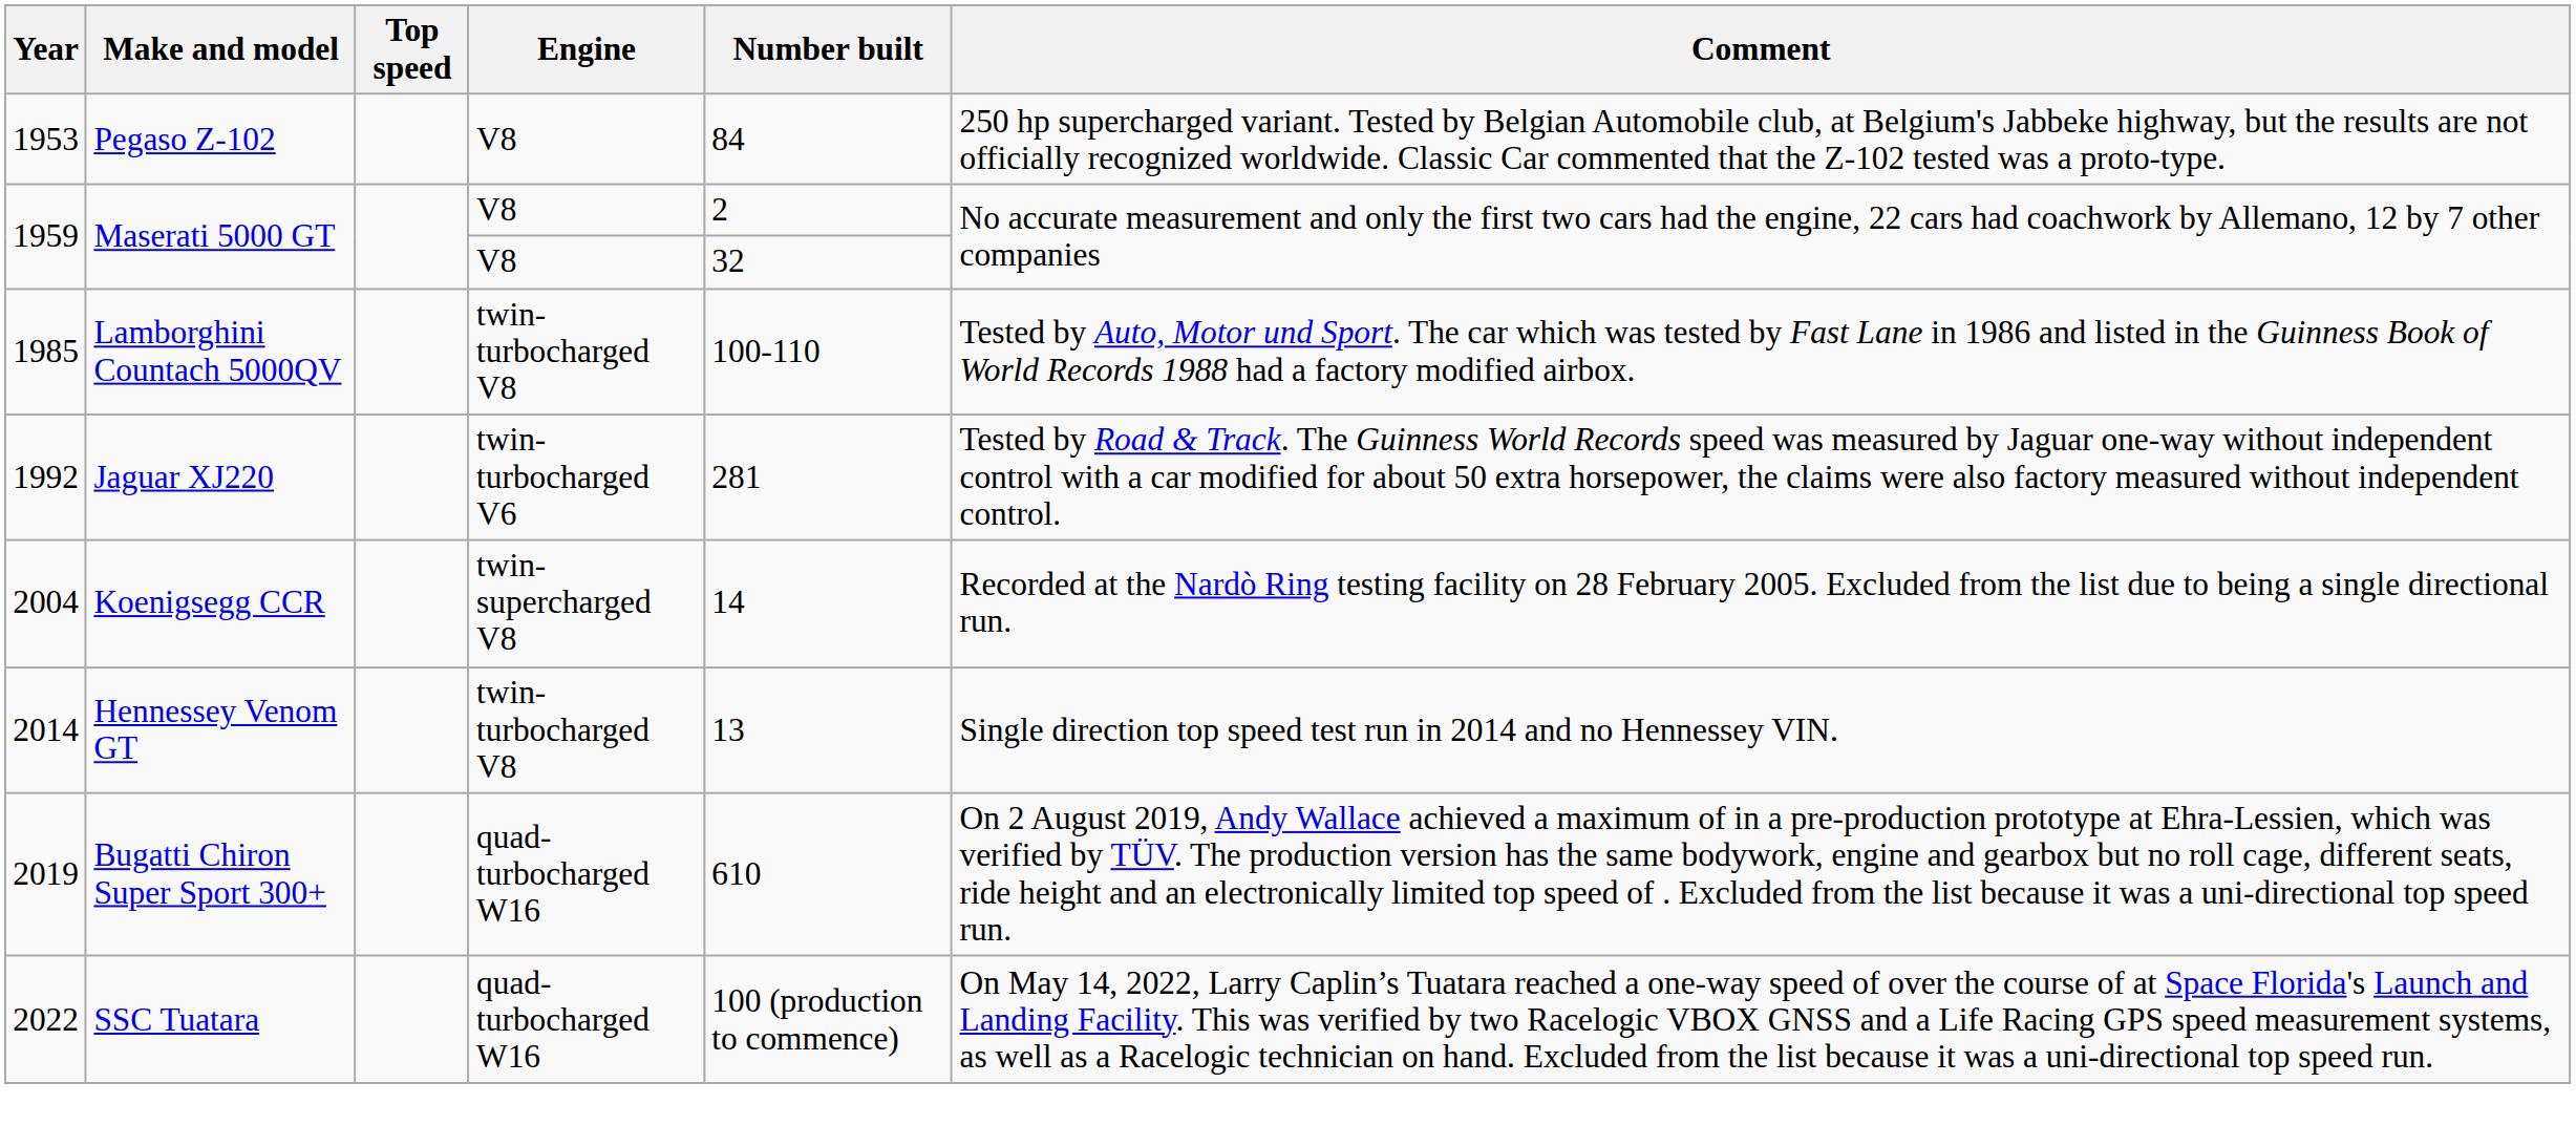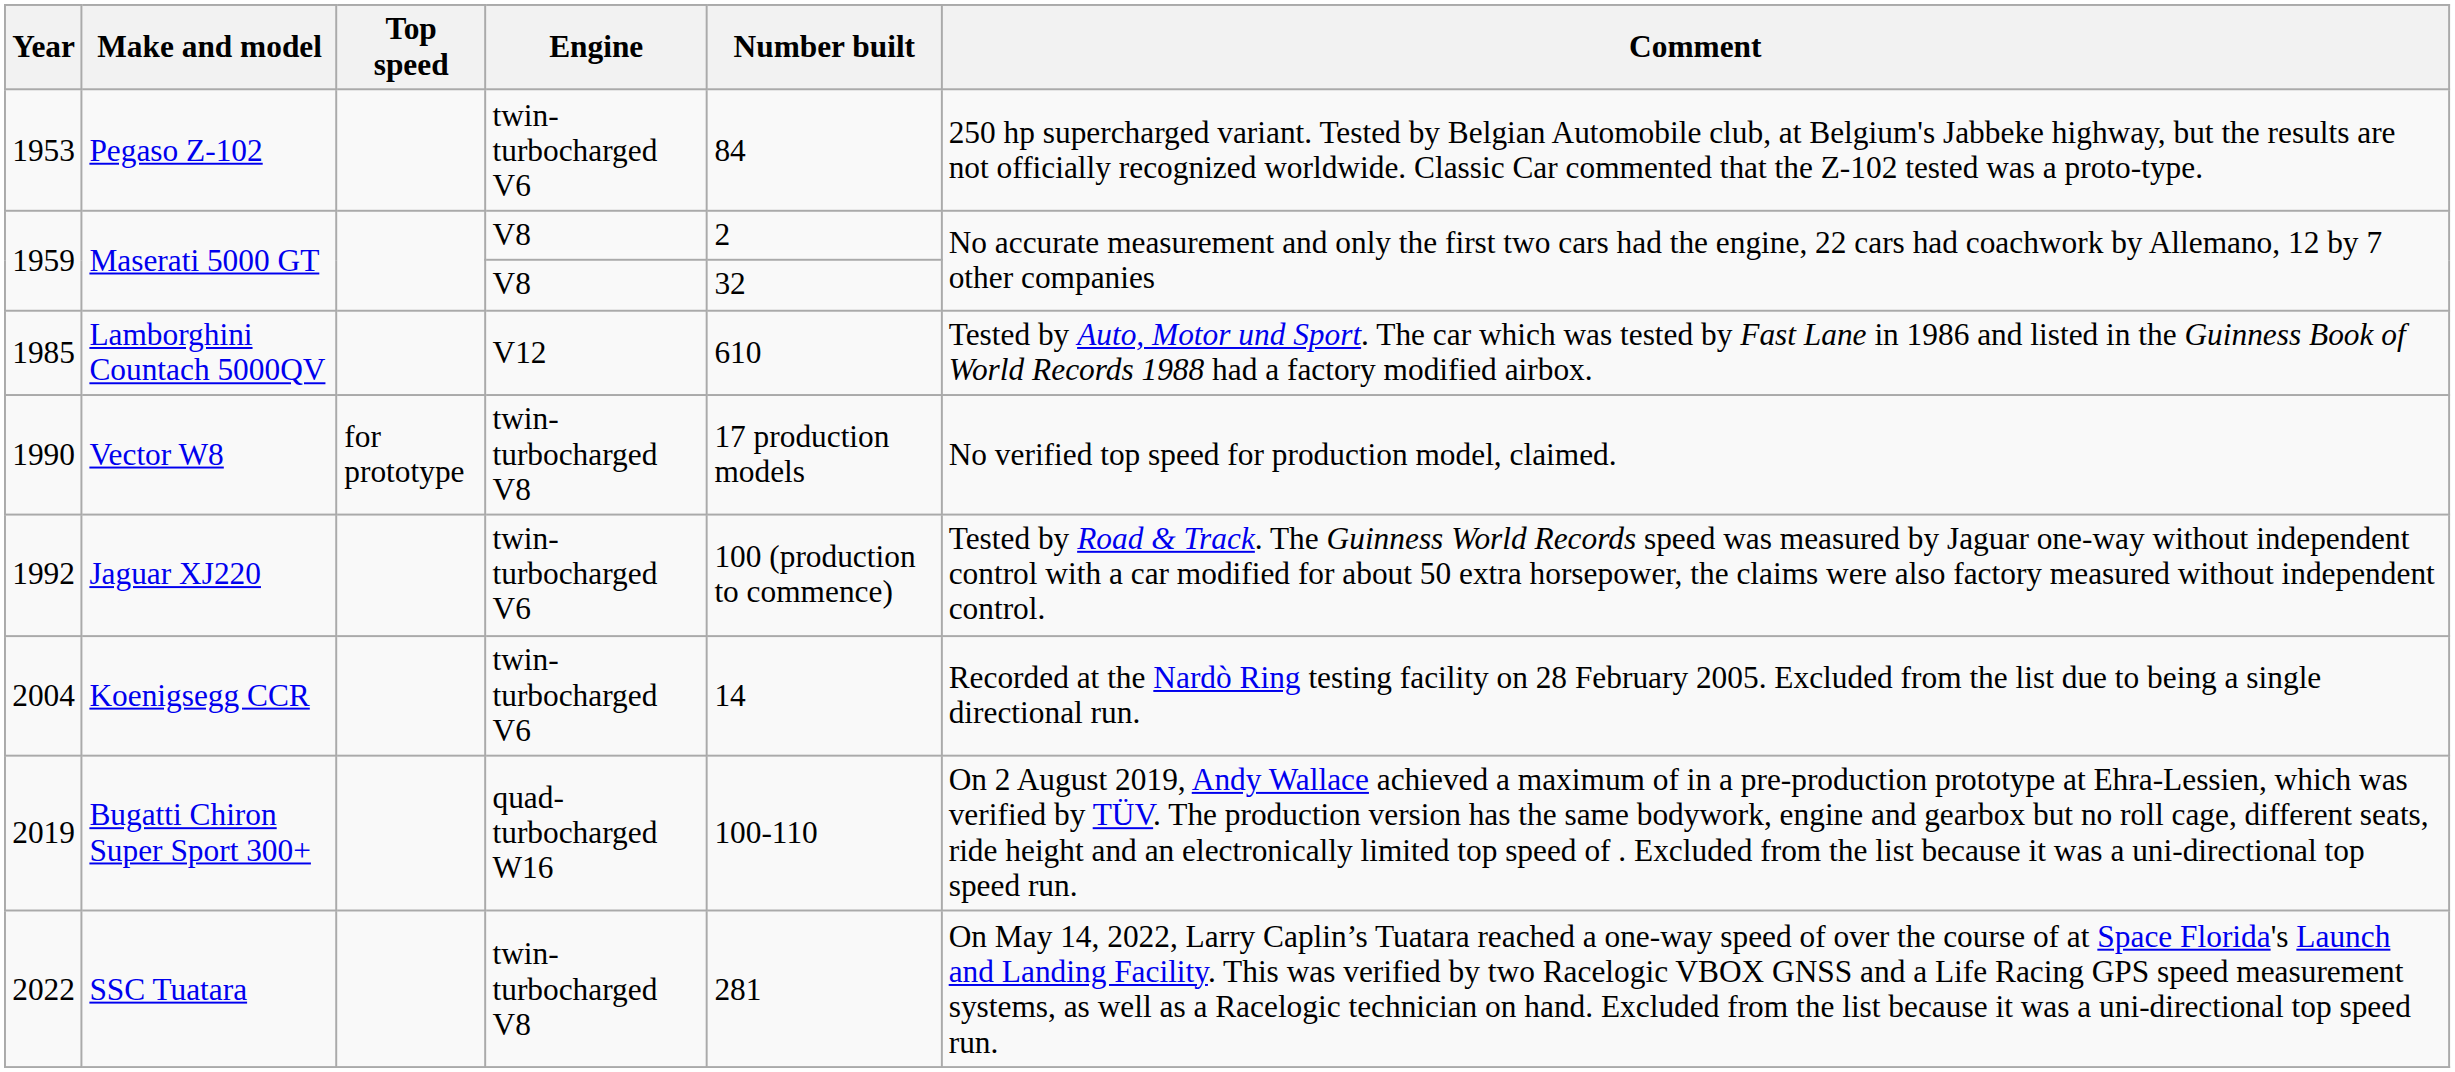Pegaso Z-102 | Engine: V8 -> twin-turbocharged V6
Lamborghini Countach 5000QV | Engine: twin-turbocharged V8 -> V12
Lamborghini Countach 5000QV | Number built: 100-110 -> 610
+ row: 1990 | Vector W8 | for prototype | twin-turbocharged V8 | 17 production models | No verified top speed for production model, claimed.
Jaguar XJ220 | Number built: 281 -> 100 (production to commence)
Koenigsegg CCR | Engine: twin-supercharged V8 -> twin-turbocharged V6
- row: 2014 | Hennessey Venom GT | twin-turbocharged V8 | 13 | Single direction top speed test run in 2014 and no Hennessey VIN.
Bugatti Chiron Super Sport 300+ | Number built: 610 -> 100-110
SSC Tuatara | Engine: quad-turbocharged W16 -> twin-turbocharged V8
SSC Tuatara | Number built: 100 (production to commence) -> 281
